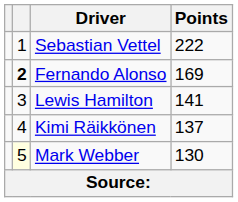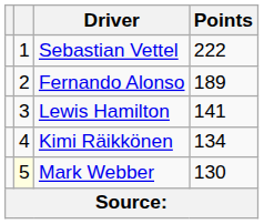Fernando Alonso | column 2: bold -> normal
Fernando Alonso | Points: 169 -> 189
Kimi Räikkönen | Points: 137 -> 134
